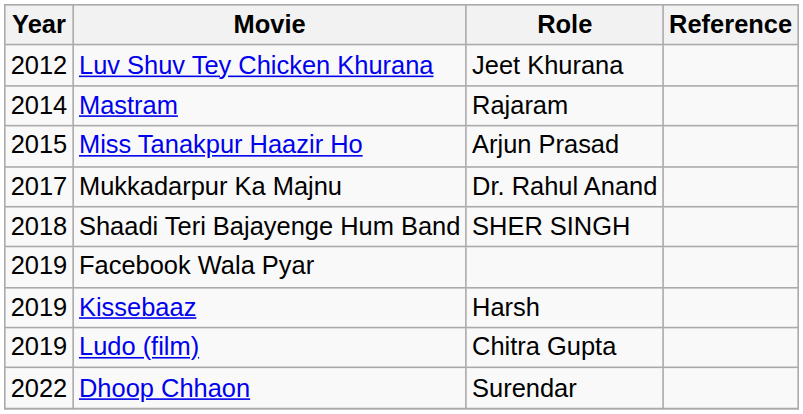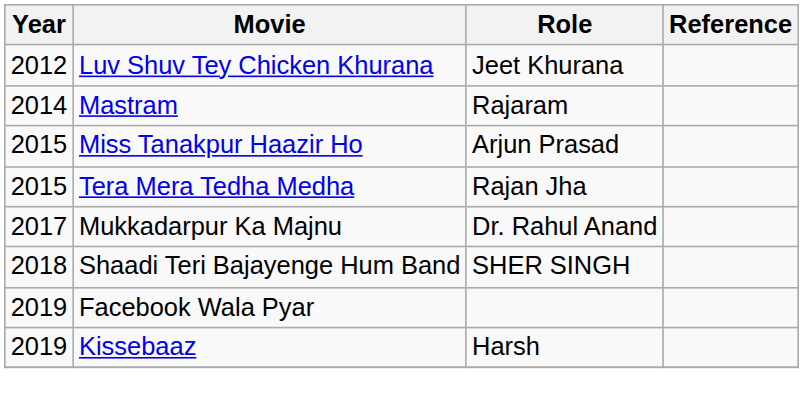+ row: 2015 | Tera Mera Tedha Medha | Rajan Jha
- row: 2019 | Ludo (film) | Chitra Gupta
- row: 2022 | Dhoop Chhaon | Surendar
